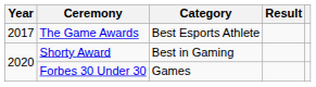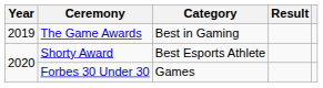The Game Awards | Year: 2017 -> 2019
The Game Awards | Category: Best Esports Athlete -> Best in Gaming
Shorty Award | Category: Best in Gaming -> Best Esports Athlete
